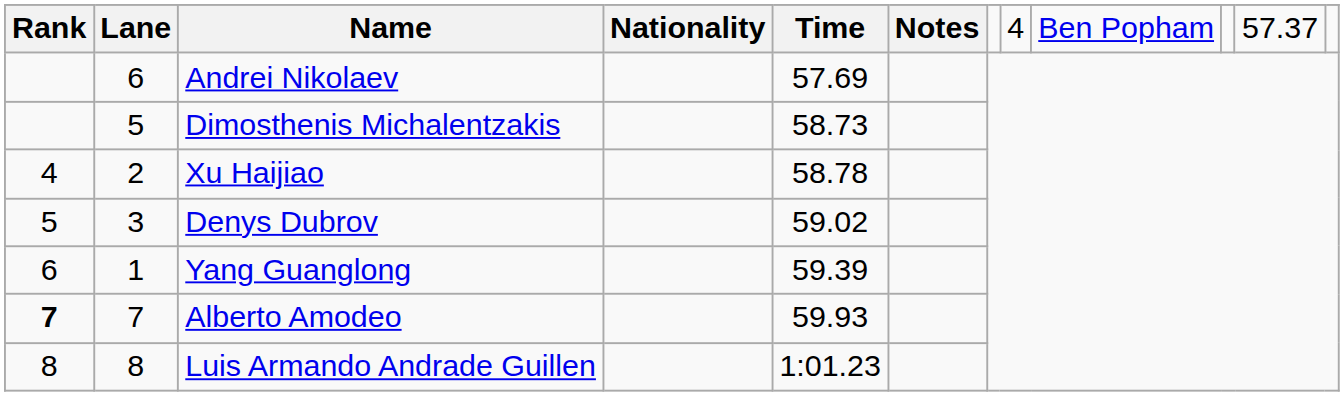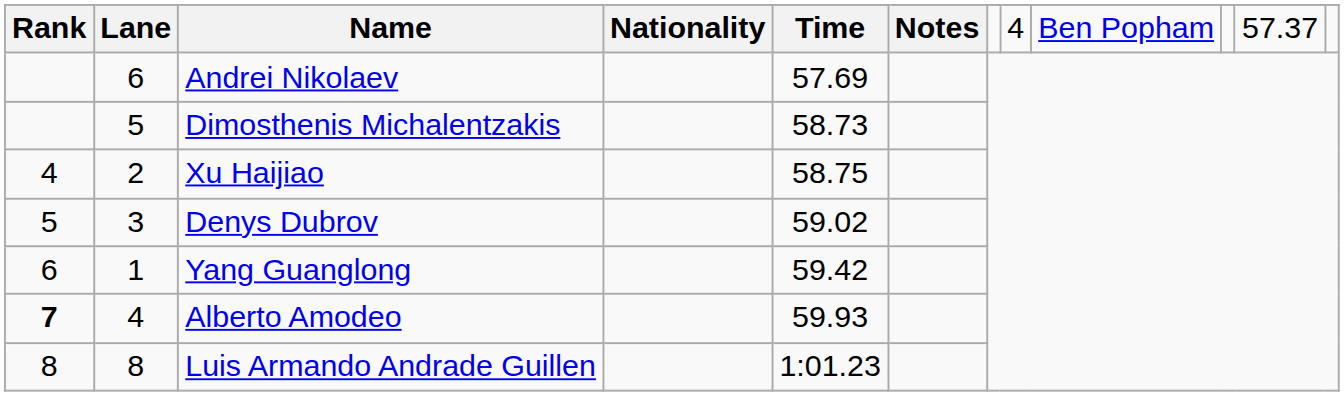Xu Haijiao | column 5: 58.78 -> 58.75
Yang Guanglong | column 5: 59.39 -> 59.42
Alberto Amodeo | column 2: 7 -> 4
